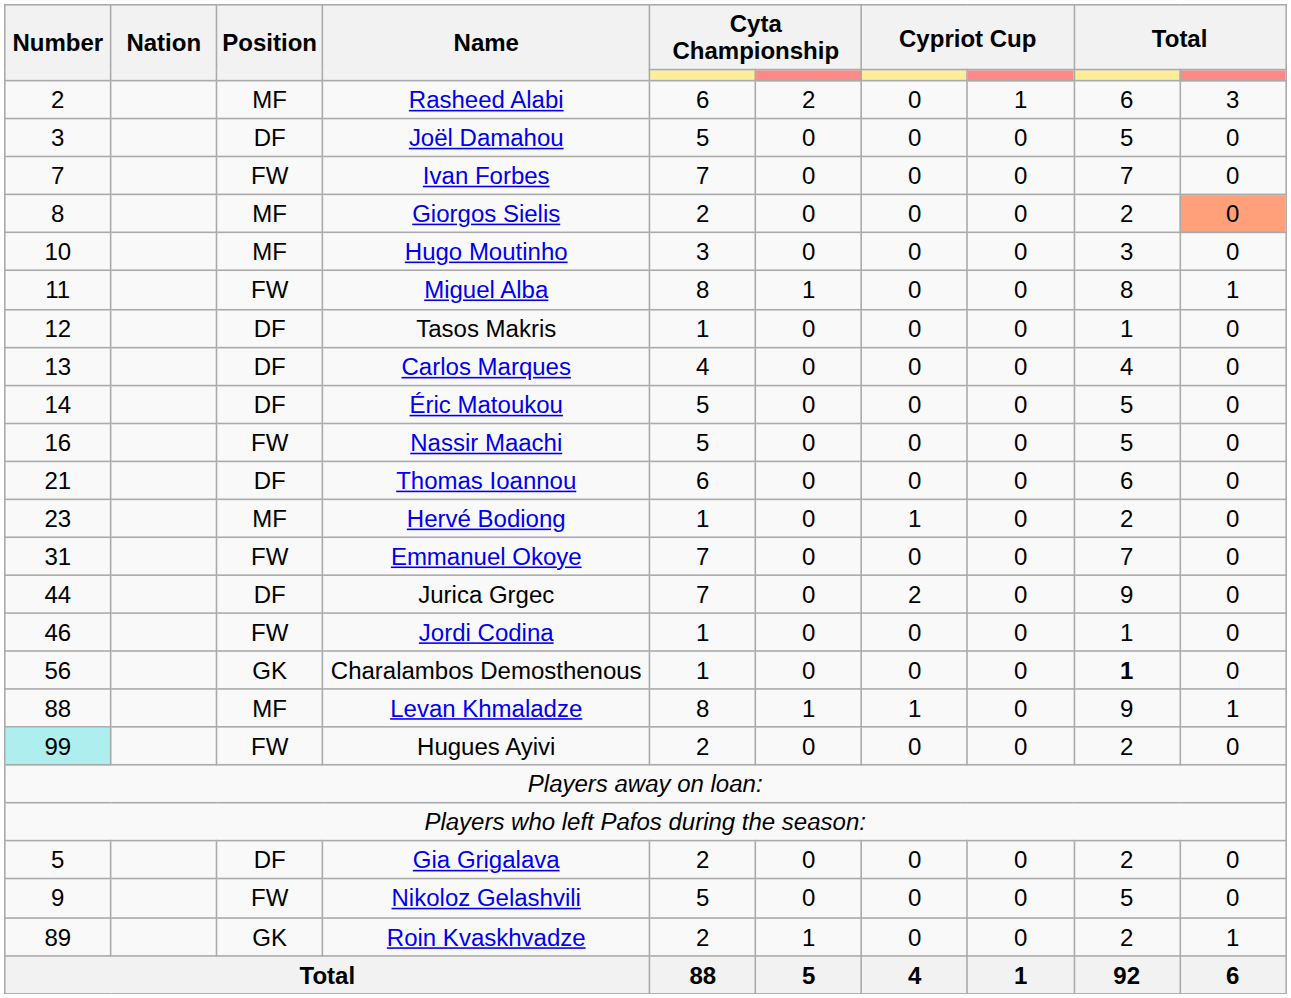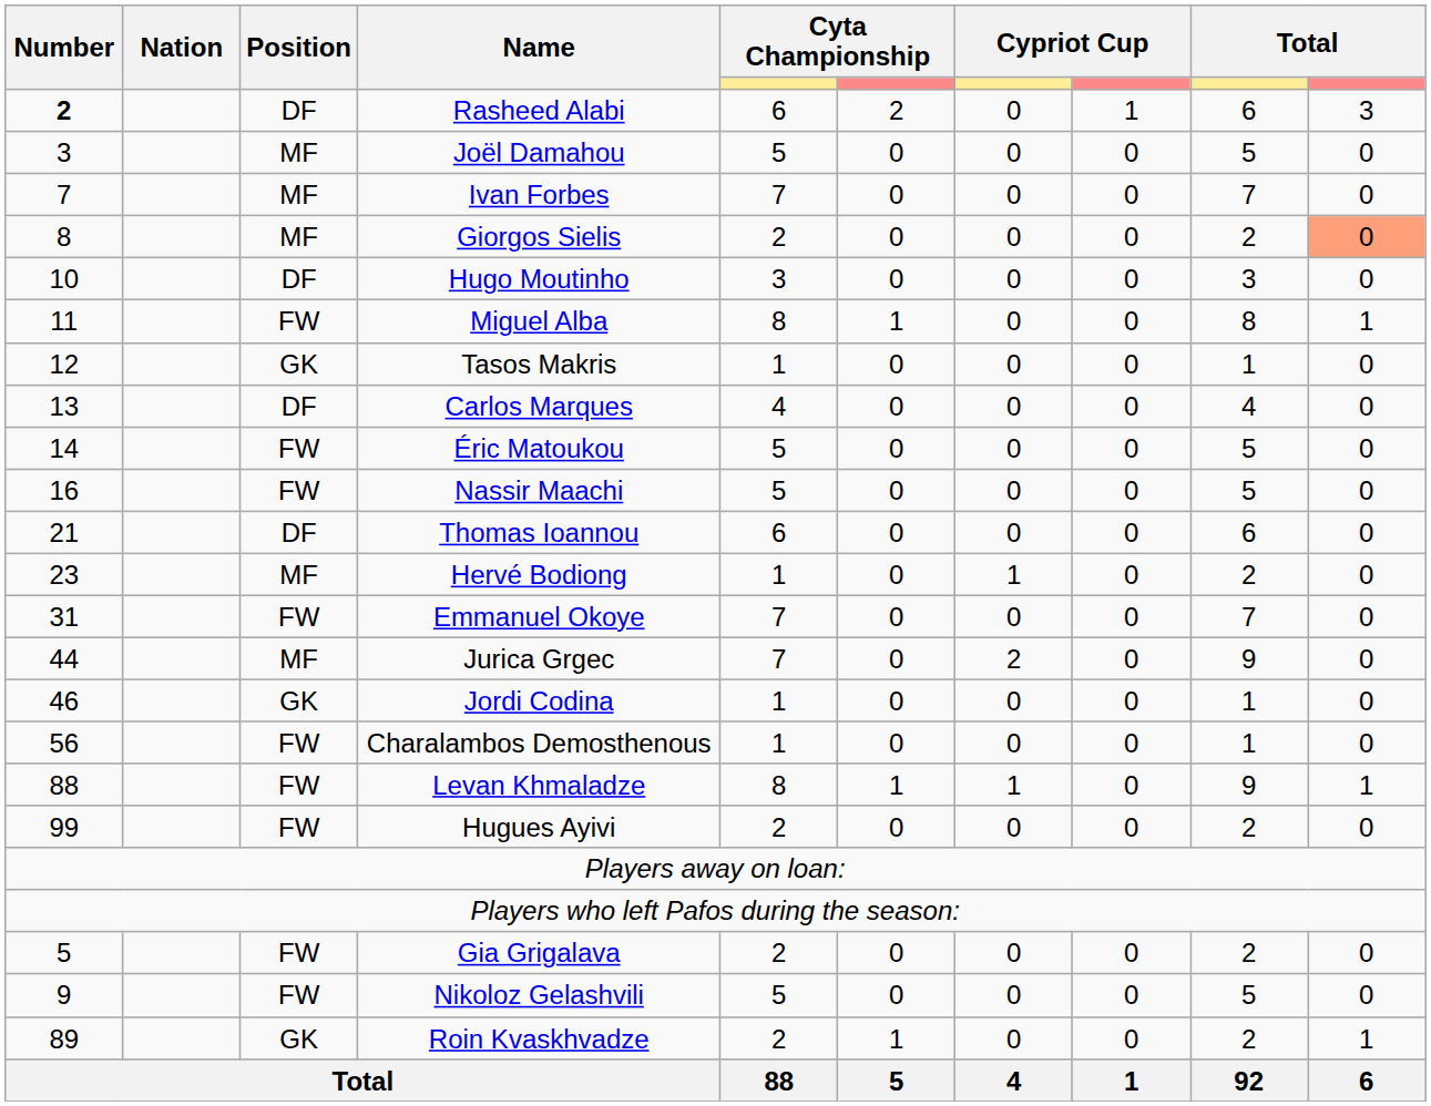Rasheed Alabi | Number: normal -> bold
Rasheed Alabi | Position: MF -> DF
Joël Damahou | Position: DF -> MF
Ivan Forbes | Position: FW -> MF
Hugo Moutinho | Position: MF -> DF
Tasos Makris | Position: DF -> GK
Éric Matoukou | Position: DF -> FW
Jurica Grgec | Position: DF -> MF
Jordi Codina | Position: FW -> GK
Charalambos Demosthenous | Position: GK -> FW
Charalambos Demosthenous | column 9: bold -> normal
Levan Khmaladze | Position: MF -> FW
Hugues Ayivi | Number: paleturquoise background -> no background
Gia Grigalava | Position: DF -> FW
